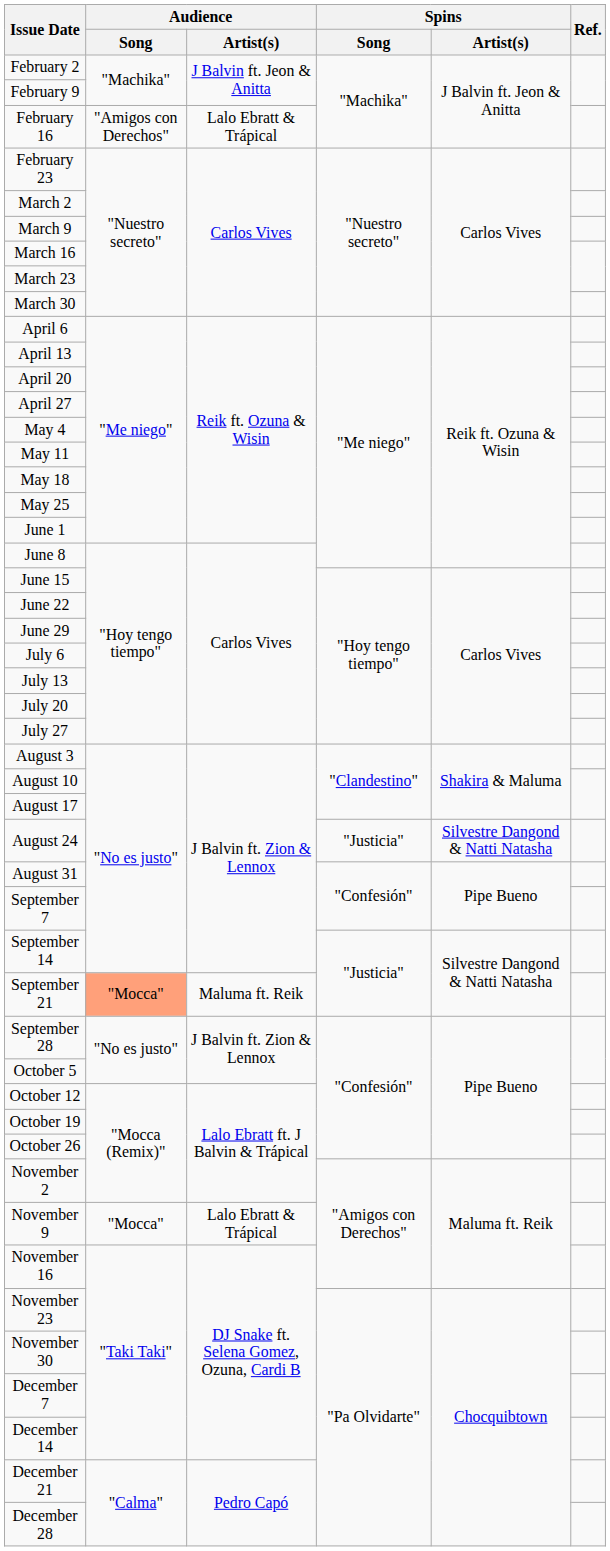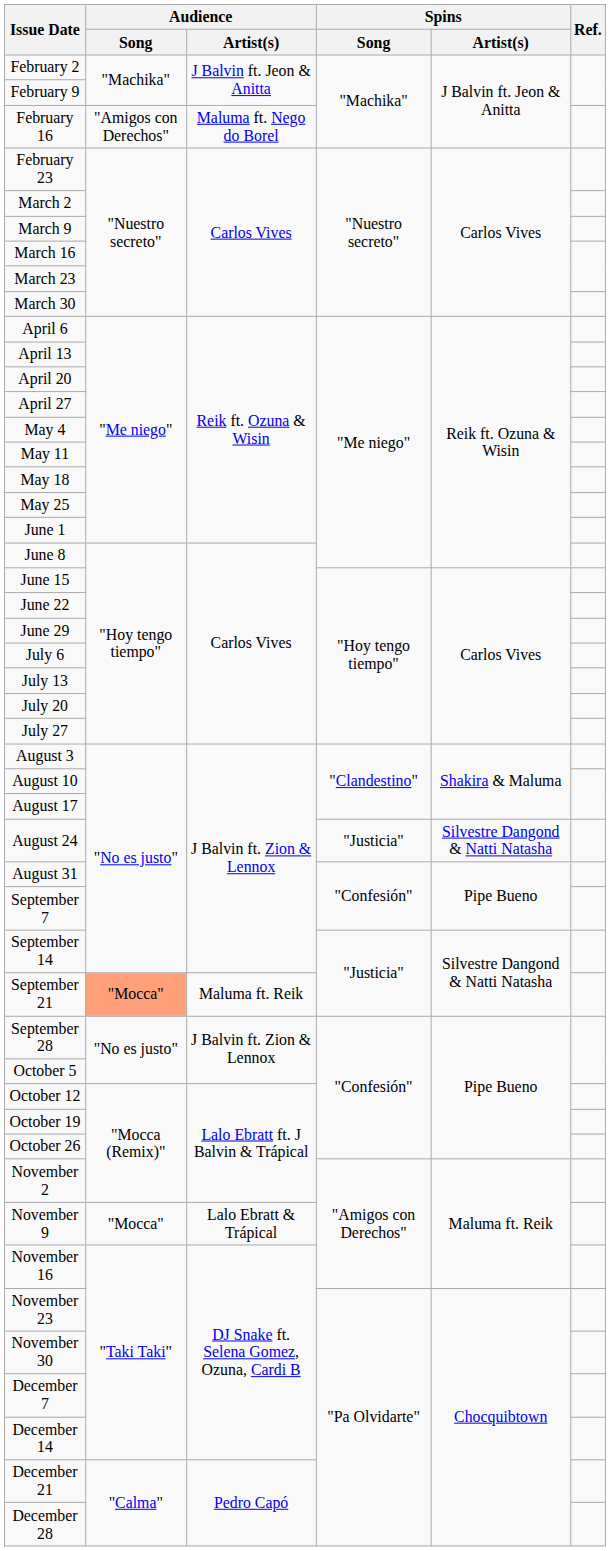February 16 | Audience / Artist(s): Lalo Ebratt & Trápical -> Maluma ft. Nego do Borel
